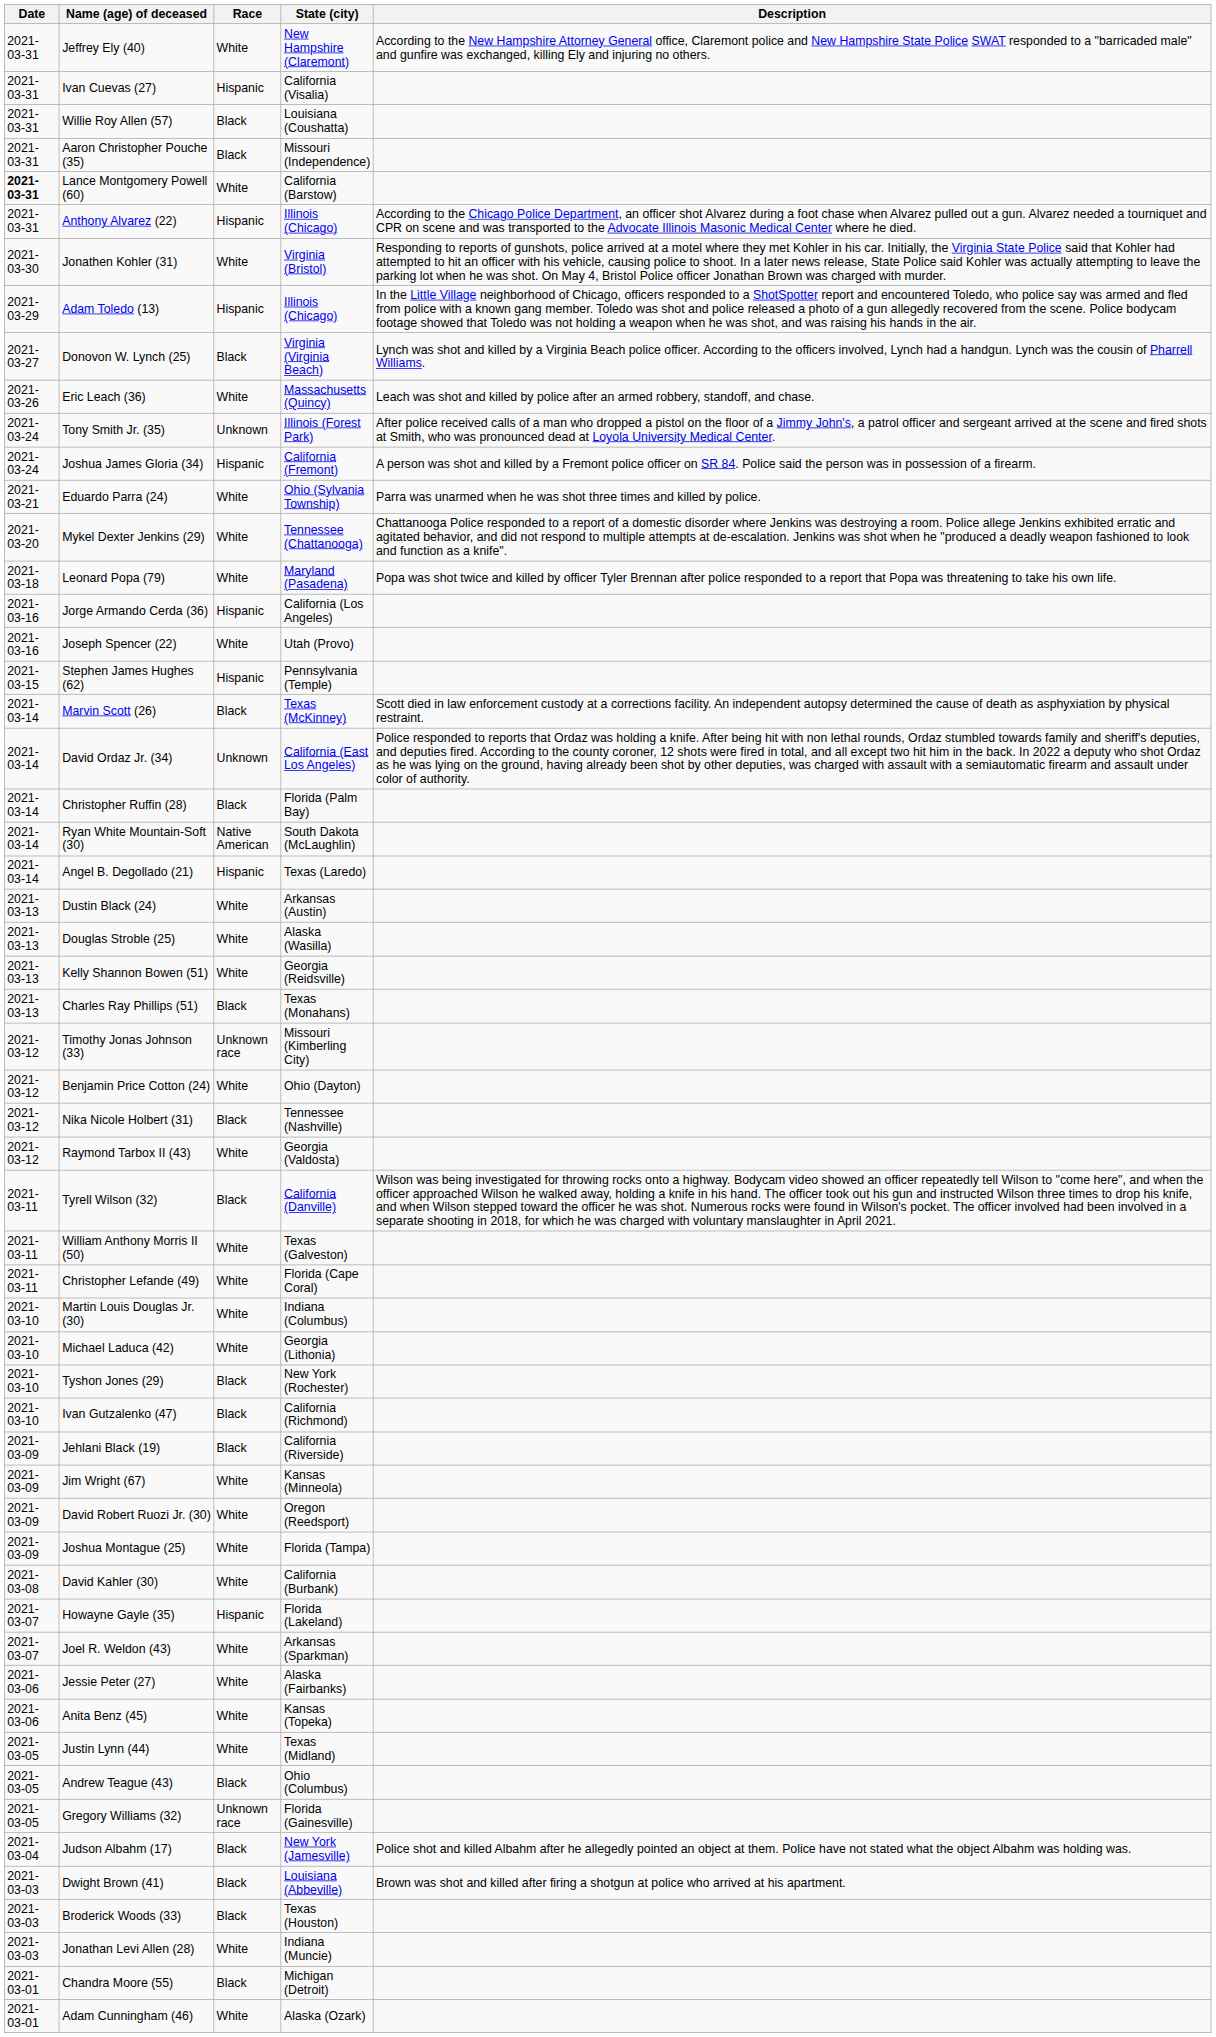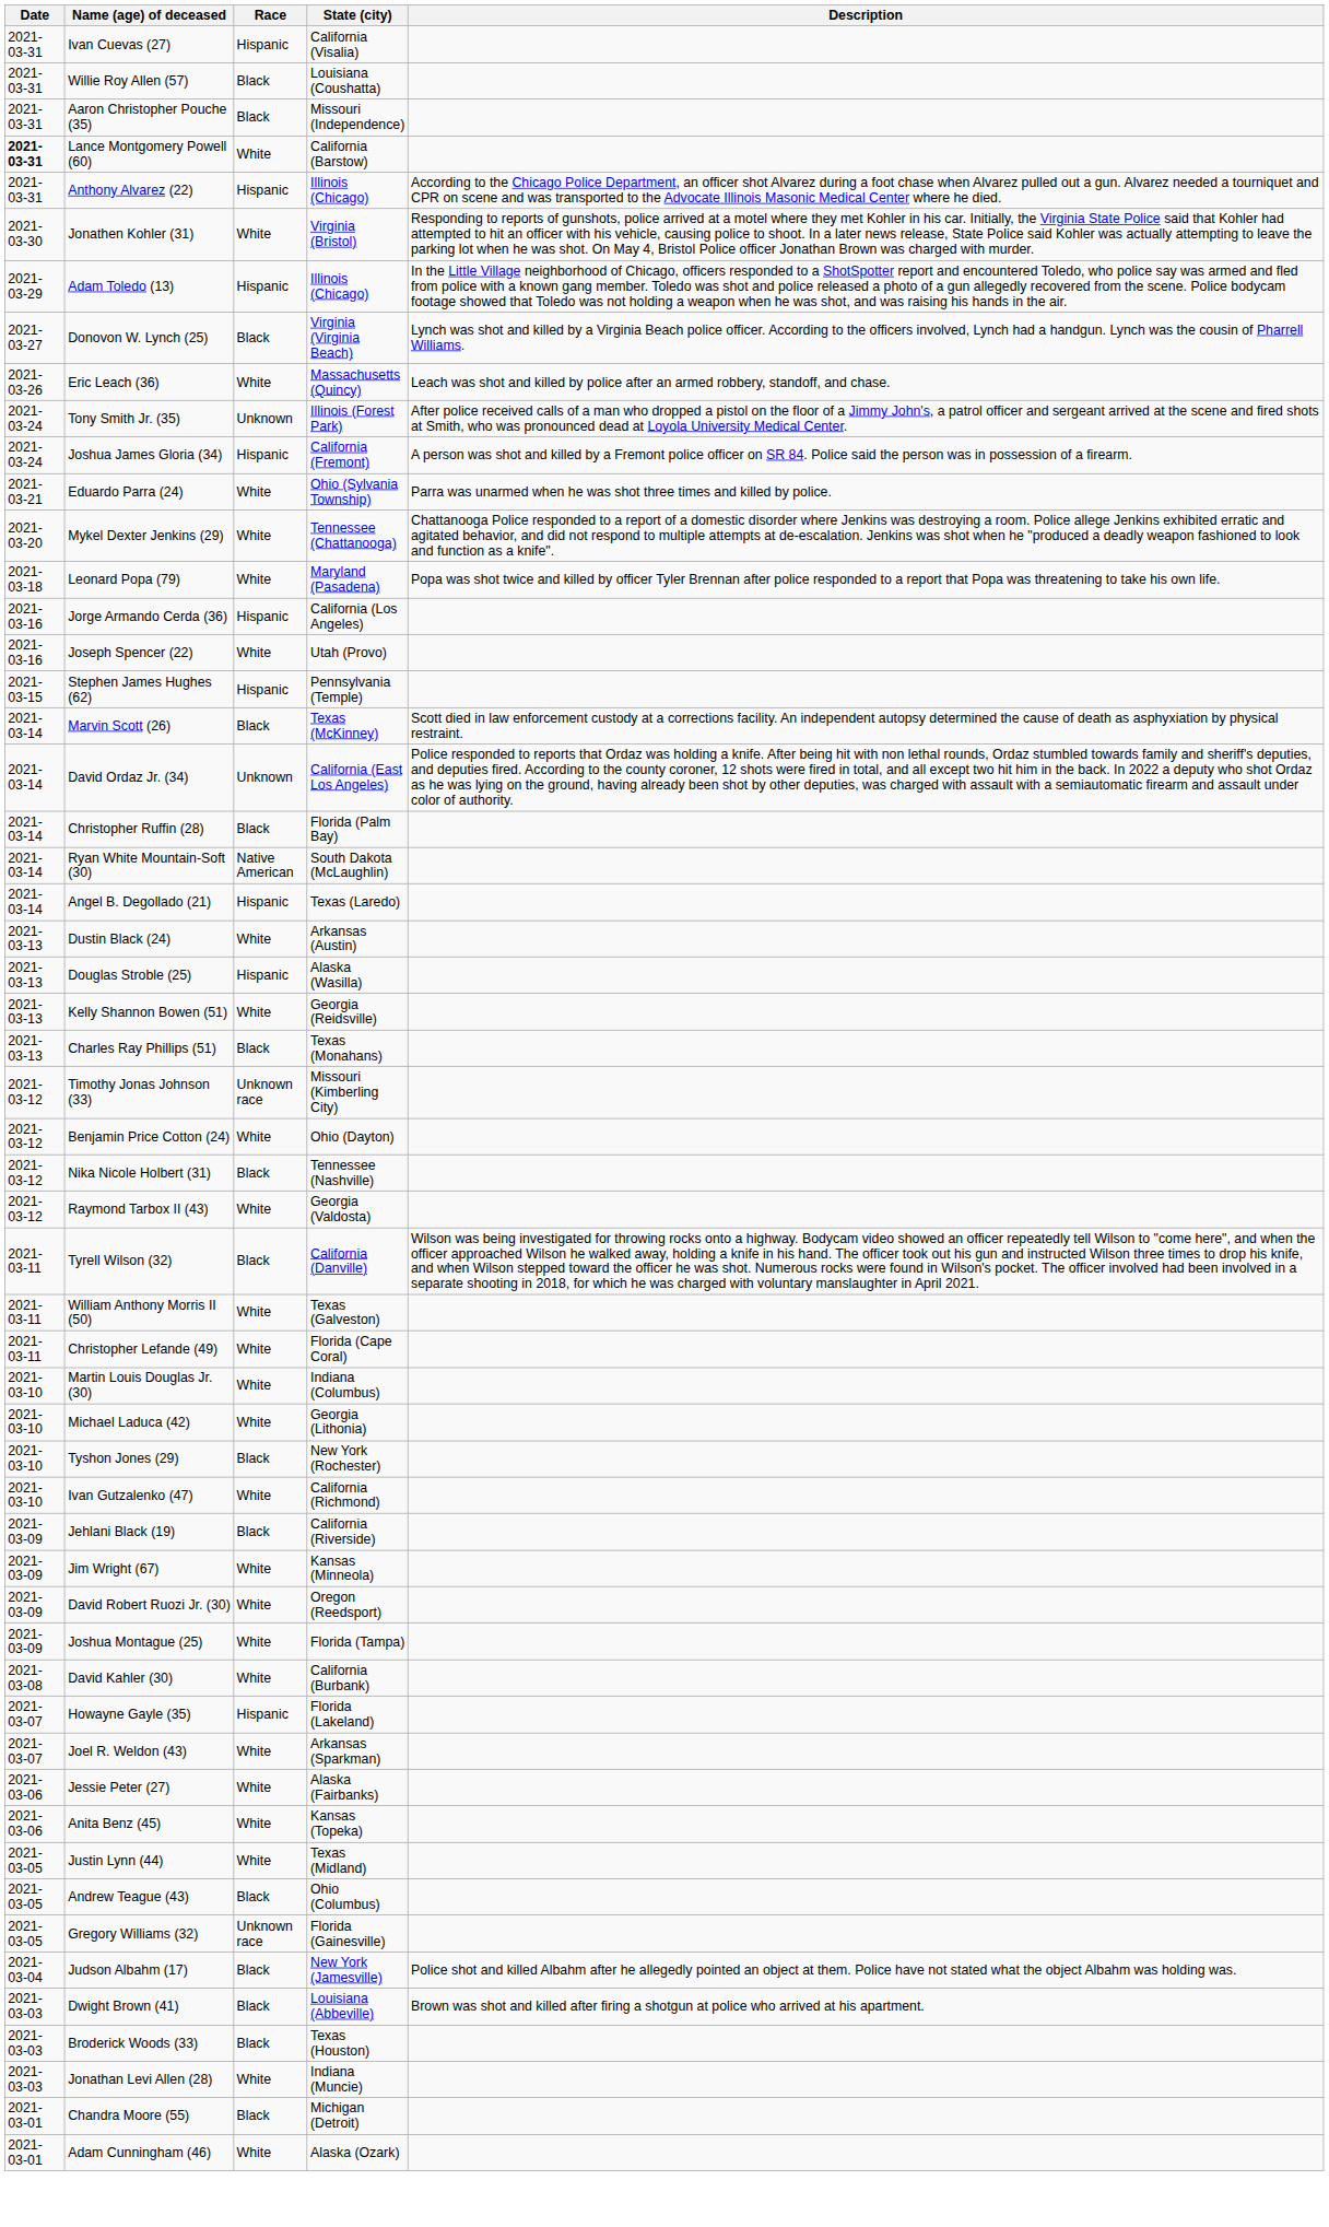- row: 2021-03-31 | Jeffrey Ely (40) | White | New Hampshire (Claremont) | According to the New Hampshire Attorney General office, Claremont police and New Hampshire State Police SWAT responded to a "barricaded male" and gunfire was exchanged, killing Ely and injuring no others.
Douglas Stroble (25) | Race: White -> Hispanic
Ivan Gutzalenko (47) | Race: Black -> White
